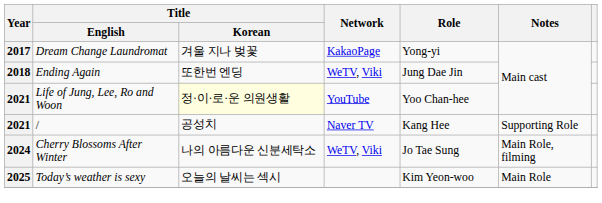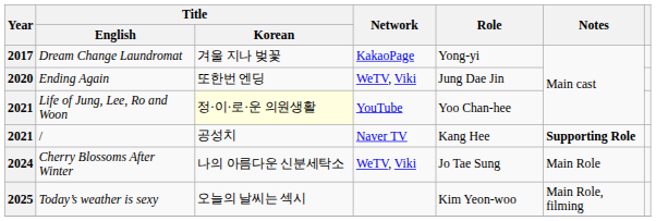Ending Again | Year: 2018 -> 2020
/ | Notes: normal -> bold
Cherry Blossoms After Winter | Notes: Main Role, filming -> Main Role
Today’s weather is sexy | Notes: Main Role -> Main Role, filming
